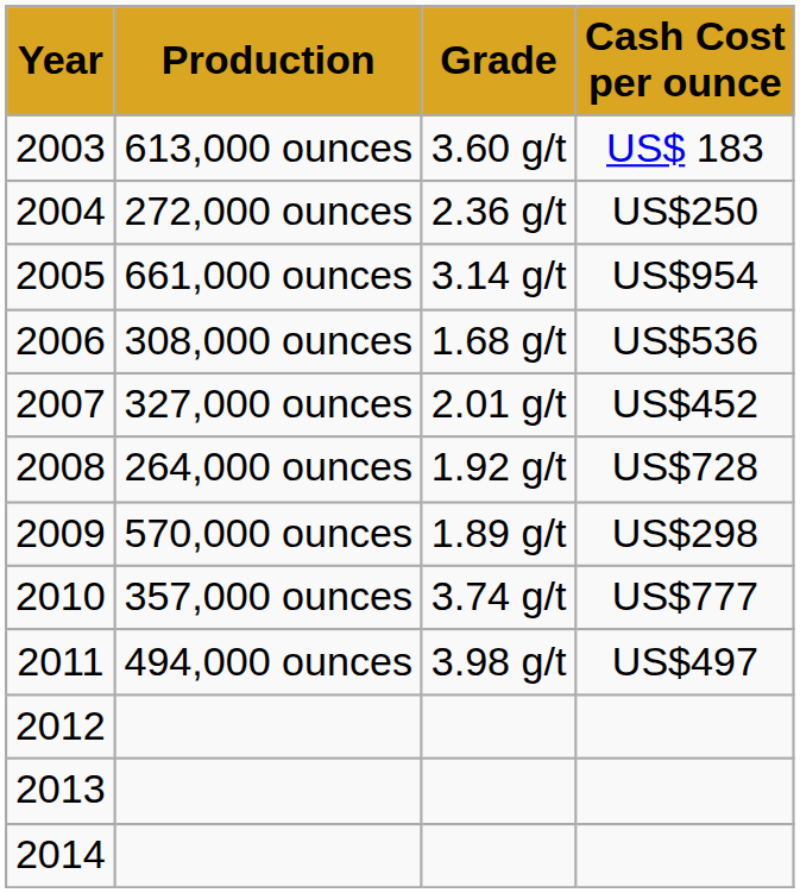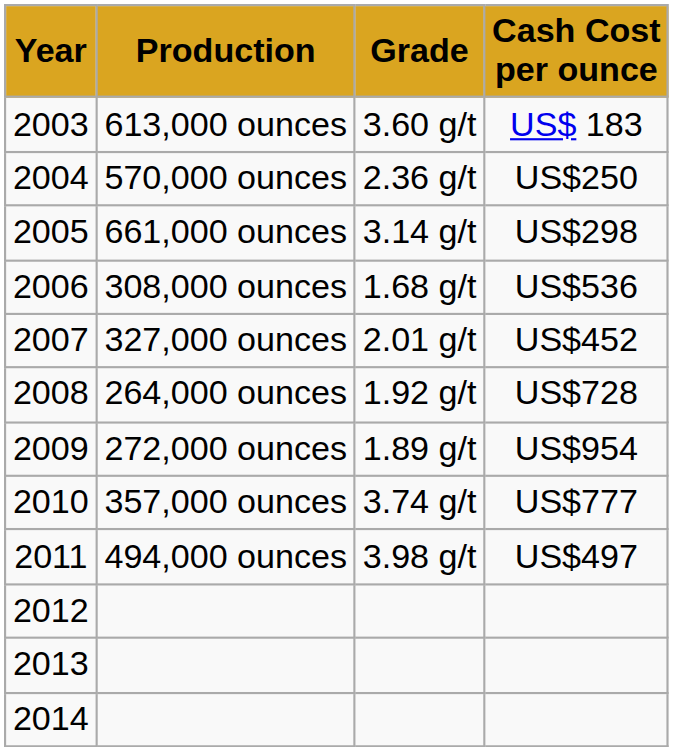2004 | Production: 272,000 ounces -> 570,000 ounces
2005 | Cash Cost per ounce: US$954 -> US$298
2009 | Production: 570,000 ounces -> 272,000 ounces
2009 | Cash Cost per ounce: US$298 -> US$954
